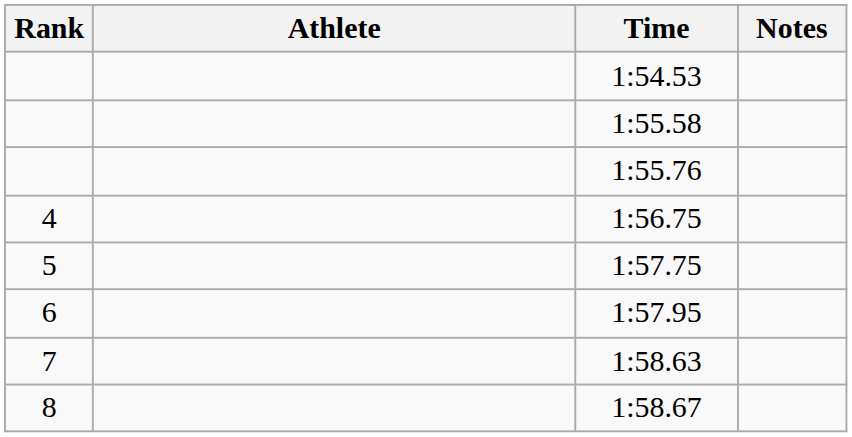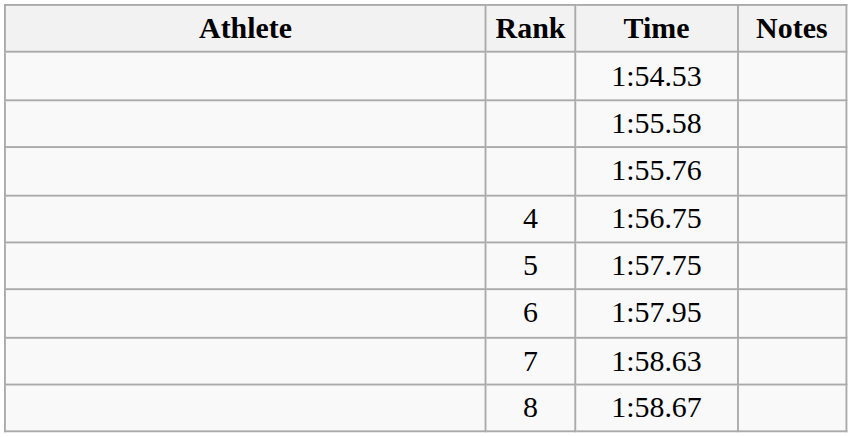columns swapped: Rank <-> Athlete
